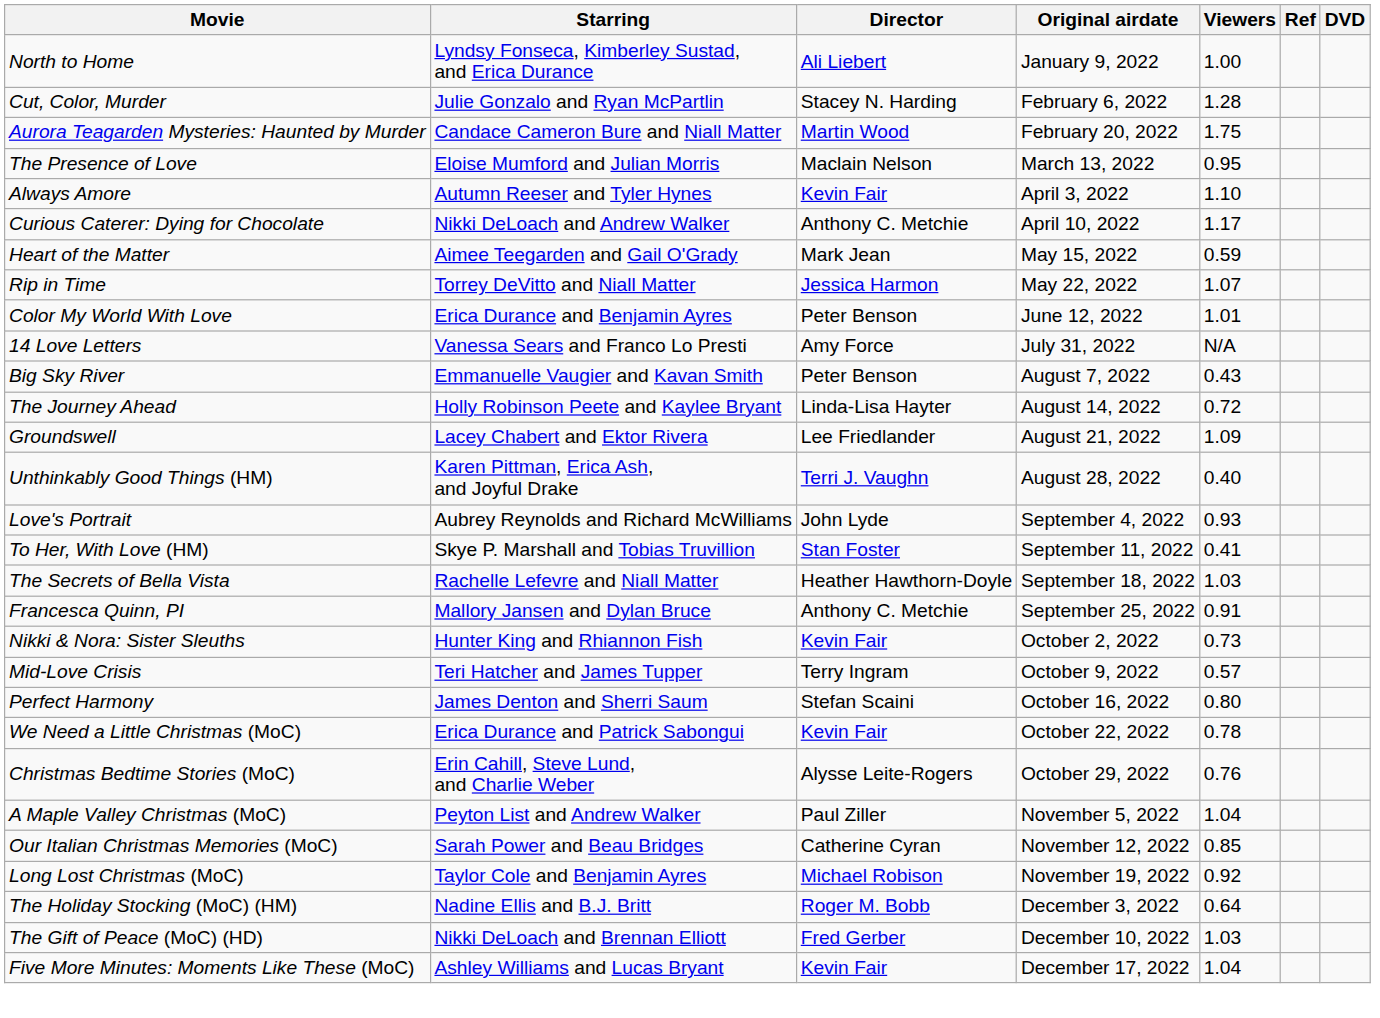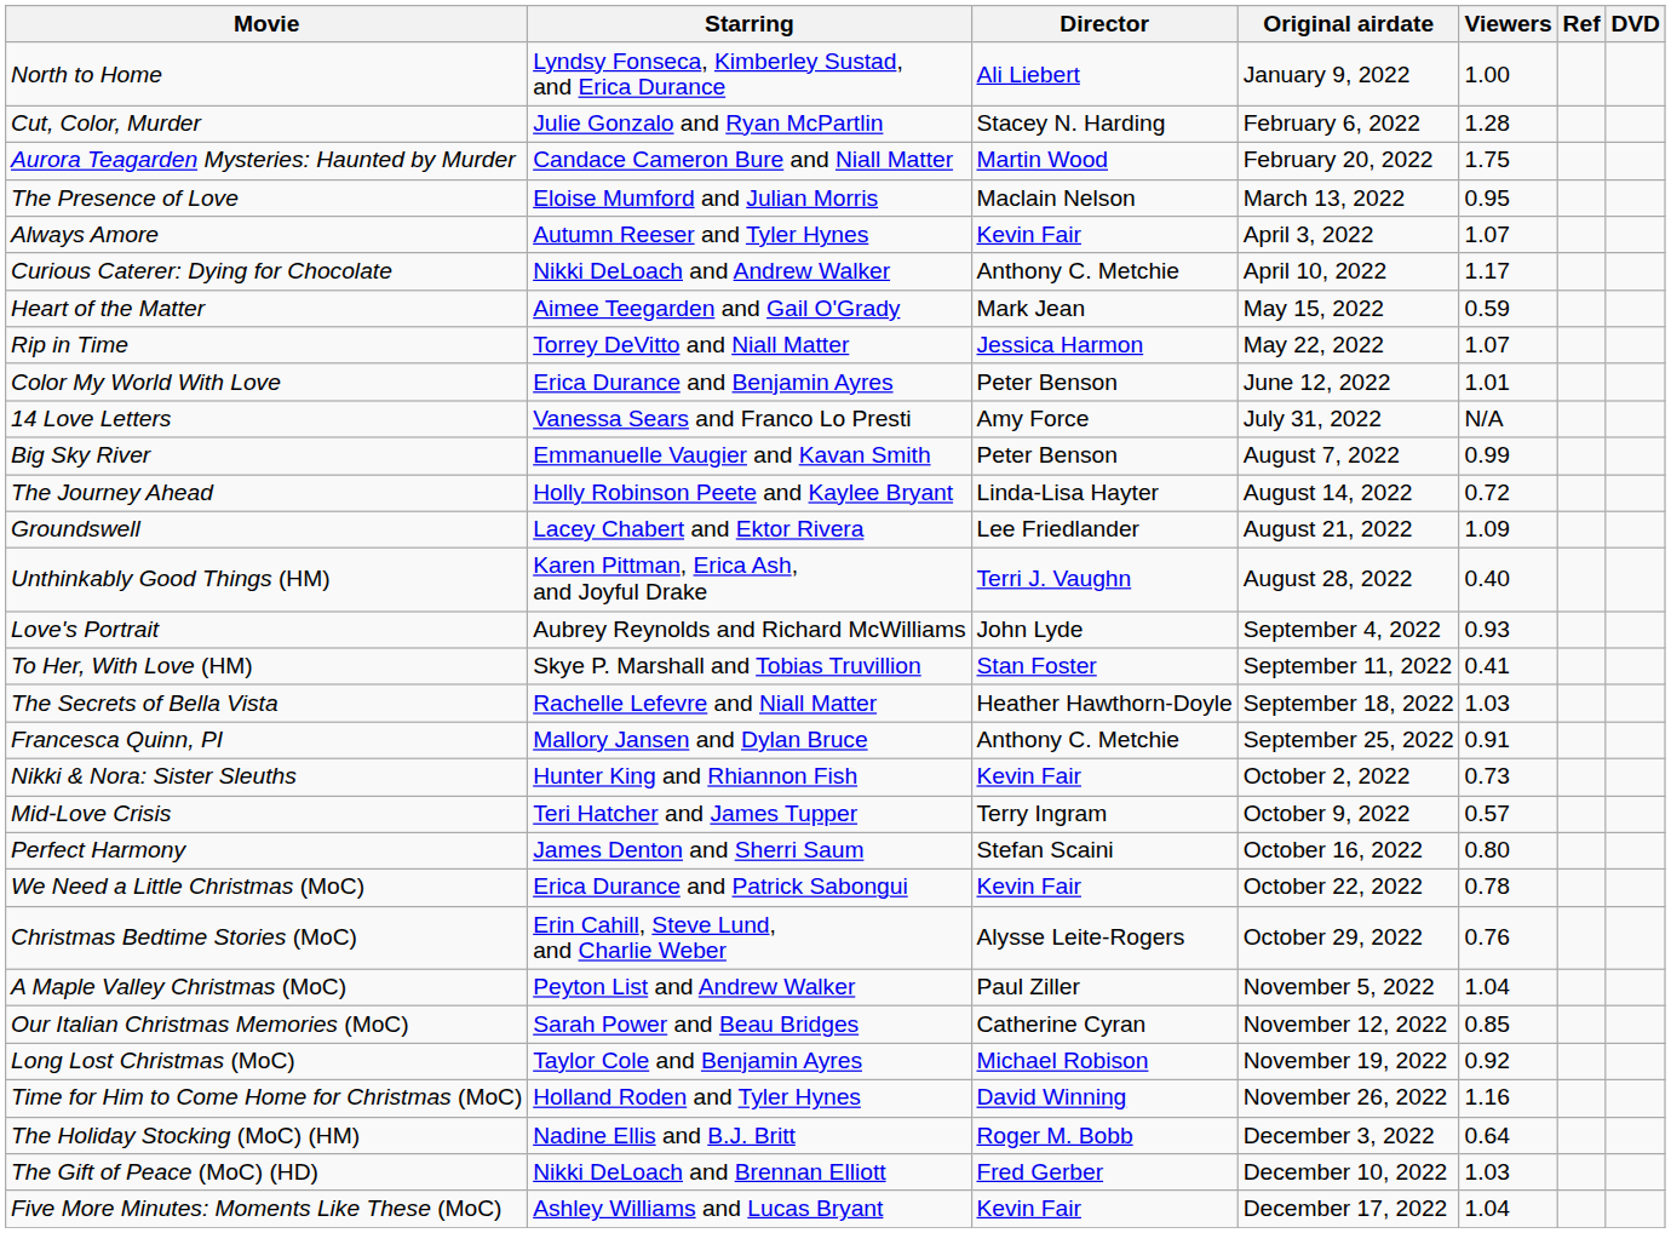Always Amore | Viewers: 1.10 -> 1.07
Big Sky River | Viewers: 0.43 -> 0.99
+ row: Time for Him to Come Home for Christmas (MoC) | Holland Roden and Tyler Hynes | David Winning | November 26, 2022 | 1.16
